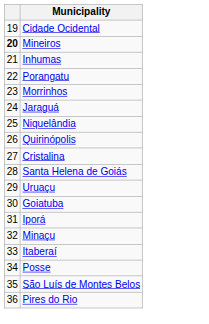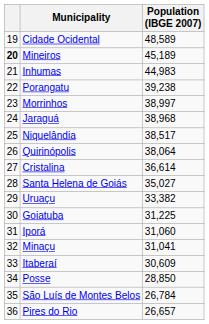+ column: Population (IBGE 2007) | 48,589 | 45,189 | 44,983 | 39,238 | 38,997 | 38,968 | 38,517 | 38,064 | 36,614 | 35,027 | 33,382 | 31,225 | 31,060 | 31,041 | 30,609 | 28,850 | 26,784 | 26,657
